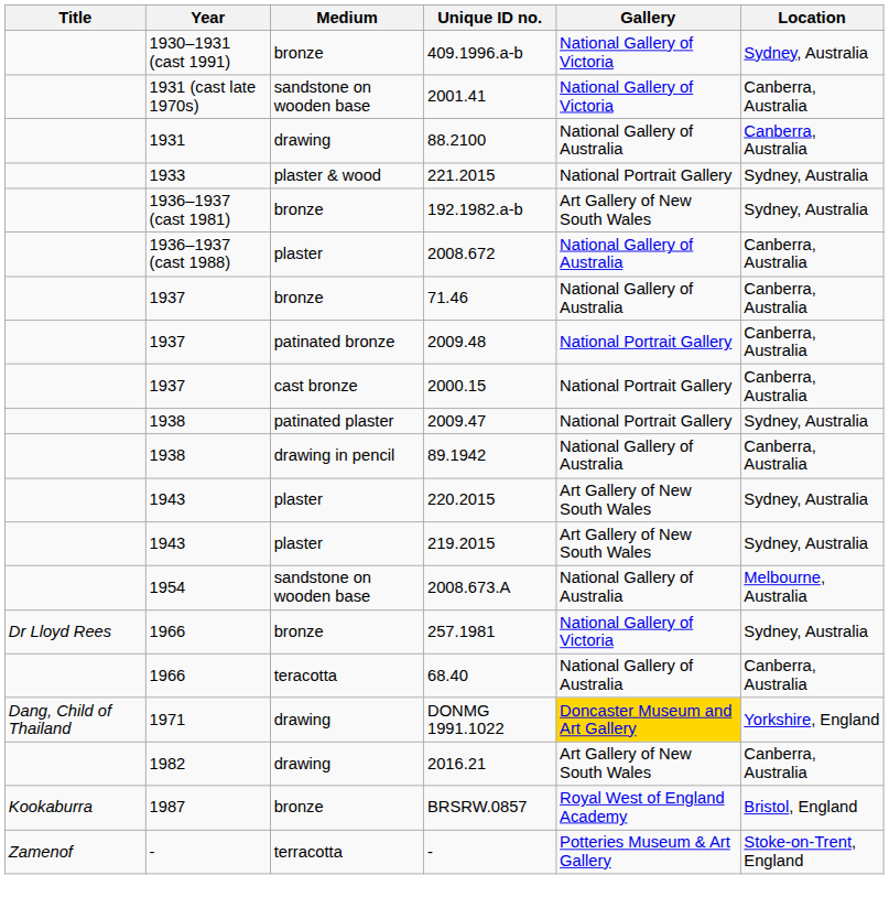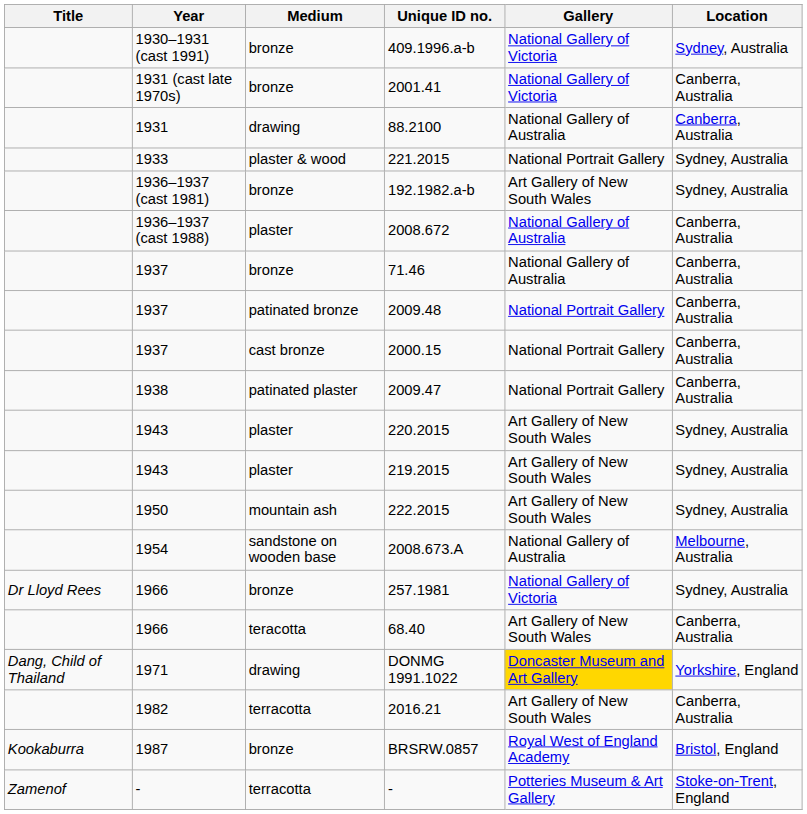2001.41 | Medium: sandstone on wooden base -> bronze
2009.47 | Location: Sydney, Australia -> Canberra, Australia
- row: 1938 | drawing in pencil | 89.1942 | National Gallery of Australia | Canberra, Australia
+ row: 1950 | mountain ash | 222.2015 | Art Gallery of New South Wales | Sydney, Australia
68.40 | Gallery: National Gallery of Australia -> Art Gallery of New South Wales
2016.21 | Medium: drawing -> terracotta
